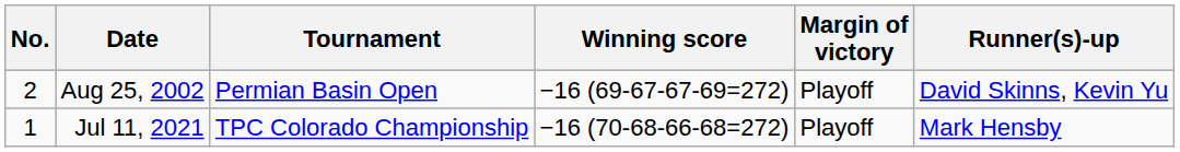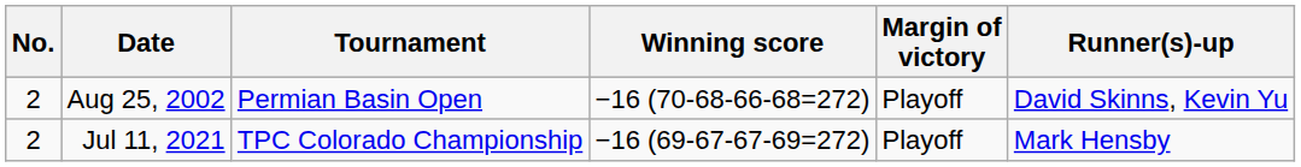Aug 25, 2002 | Winning score: −16 (69-67-67-69=272) -> −16 (70-68-66-68=272)
Jul 11, 2021 | No.: 1 -> 2
Jul 11, 2021 | Winning score: −16 (70-68-66-68=272) -> −16 (69-67-67-69=272)
